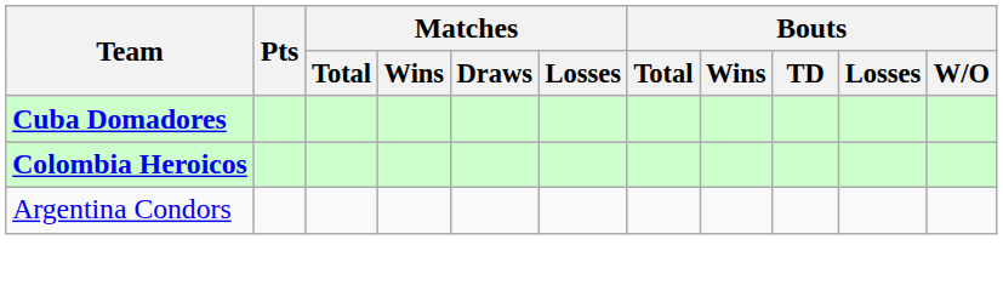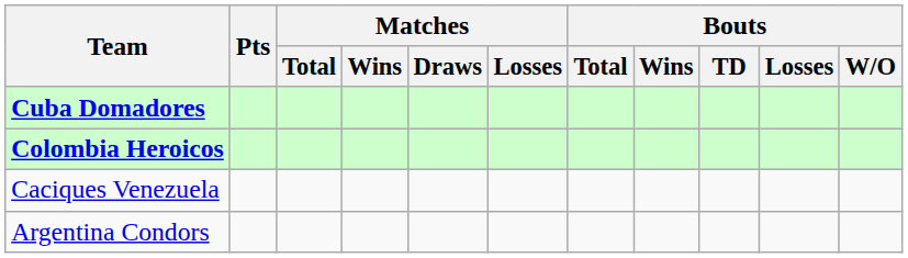+ row: Caciques Venezuela
